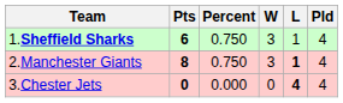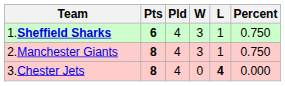columns swapped: Pld <-> Percent
2.Manchester Giants | L: bold -> normal
3.Chester Jets | Pts: 0 -> 8
